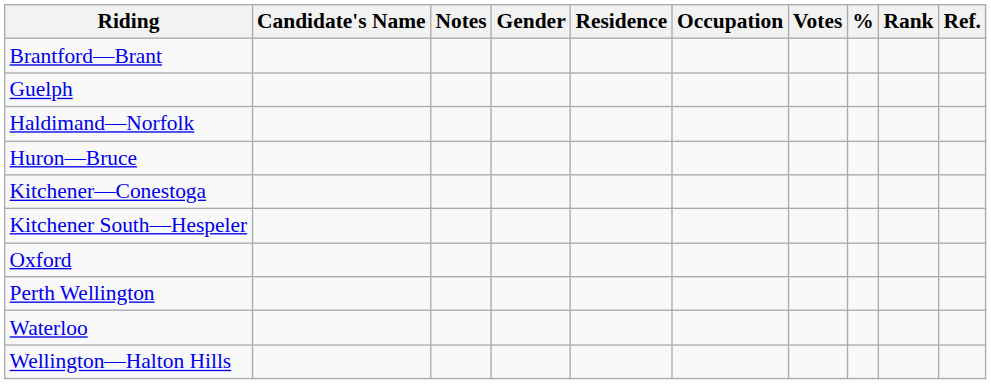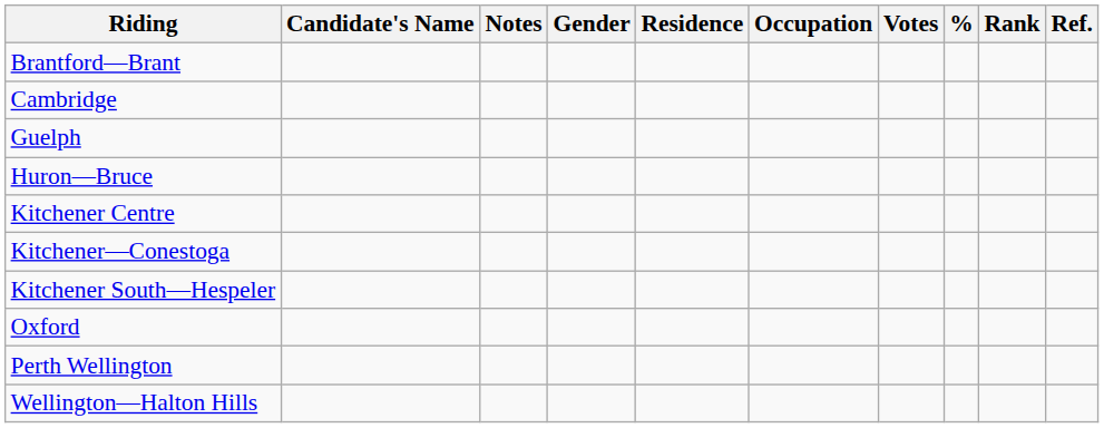+ row: Cambridge
- row: Haldimand—Norfolk
+ row: Kitchener Centre
- row: Waterloo
